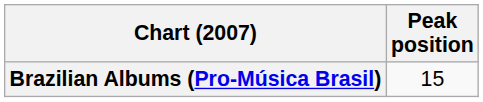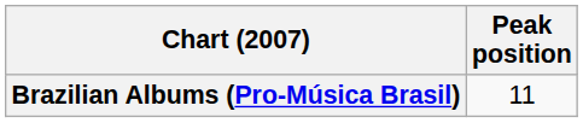Brazilian Albums (Pro-Música Brasil) | Peak position: 15 -> 11
